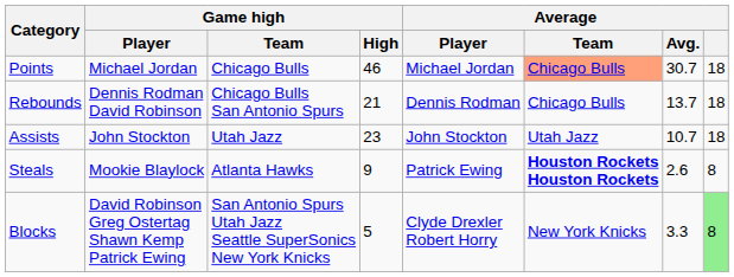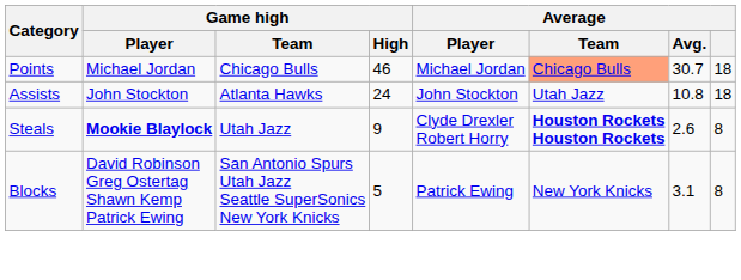- row: Rebounds | Dennis Rodman David Robinson | Chicago Bulls San Antonio Spurs | 21 | Dennis Rodman | Chicago Bulls | 13.7 | 18
Assists | Game high / Team: Utah Jazz -> Atlanta Hawks
Assists | Game high / High: 23 -> 24
Assists | Average / Avg.: 10.7 -> 10.8
Steals | Game high / Player: normal -> bold
Steals | Game high / Team: Atlanta Hawks -> Utah Jazz
Steals | Average / Player: Patrick Ewing -> Clyde Drexler Robert Horry
Blocks | Average / Player: Clyde Drexler Robert Horry -> Patrick Ewing
Blocks | Average / Avg.: 3.3 -> 3.1
Blocks | Average: lightgreen background -> no background
